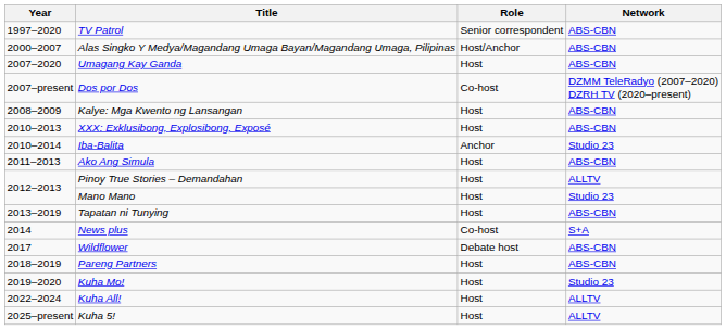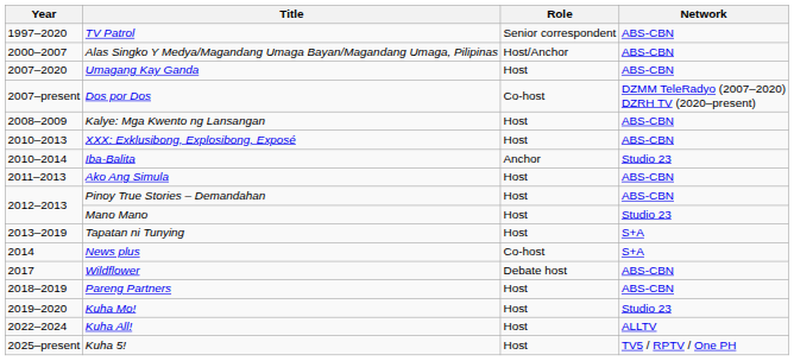Pinoy True Stories – Demandahan | Network: ALLTV -> ABS-CBN
Tapatan ni Tunying | Network: ABS-CBN -> S+A
Kuha 5! | Network: ALLTV -> TV5 / RPTV / One PH
